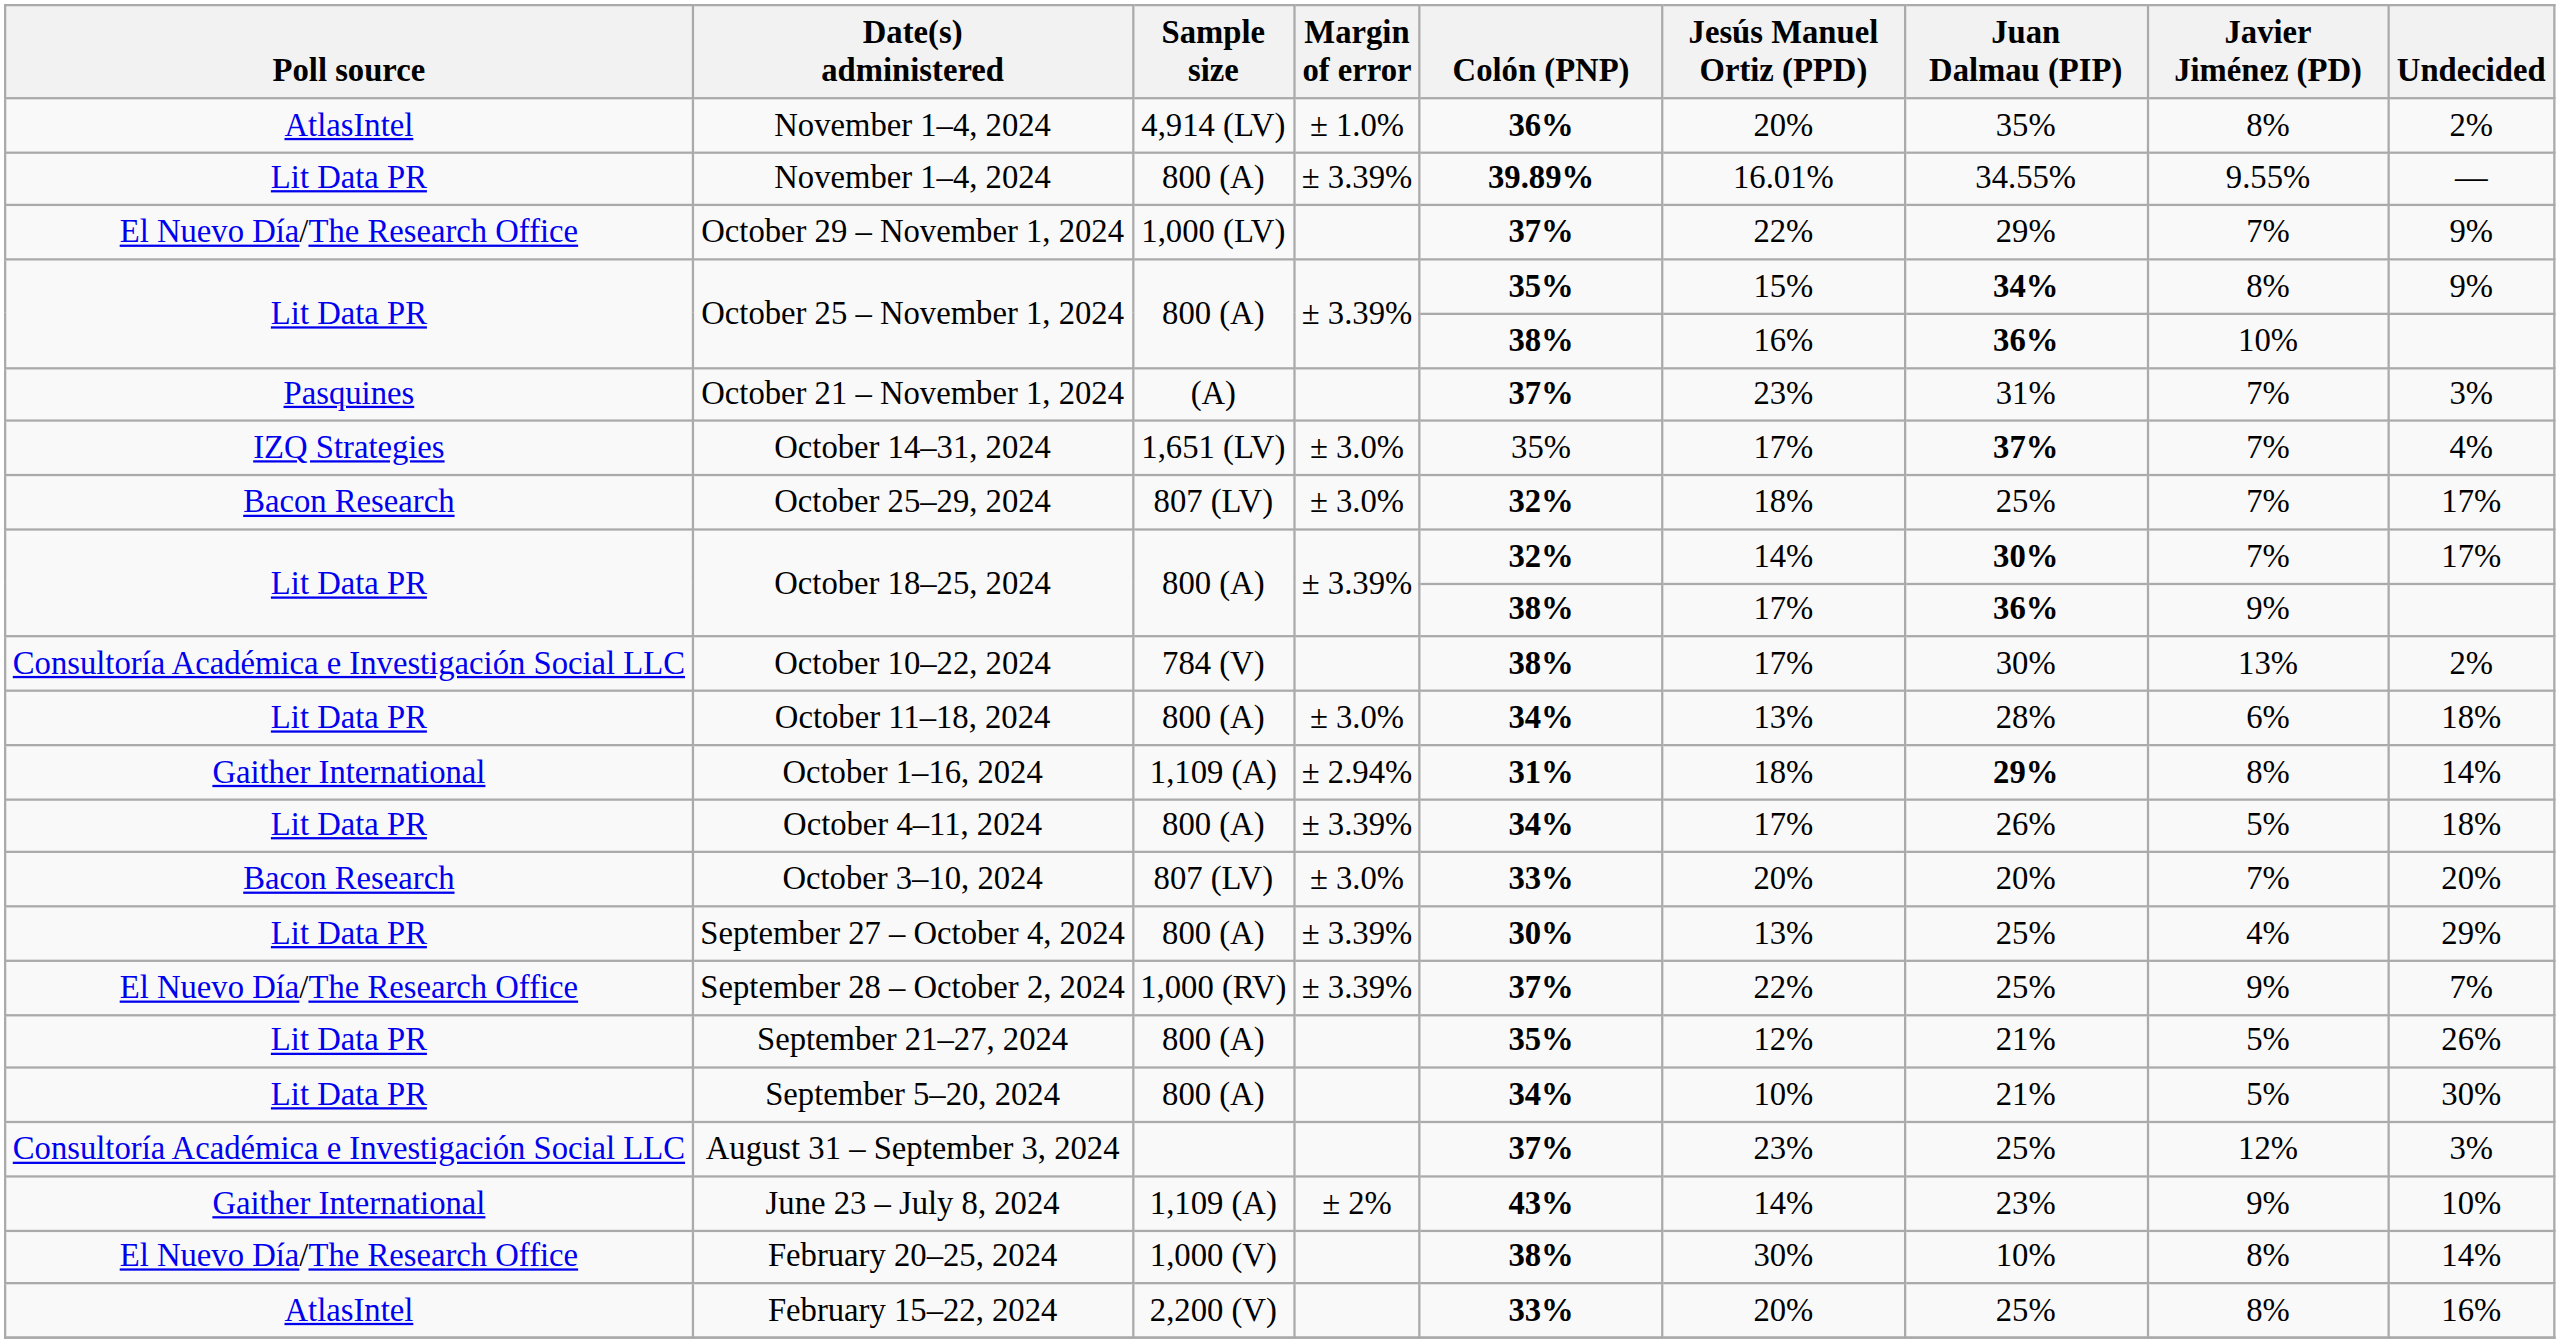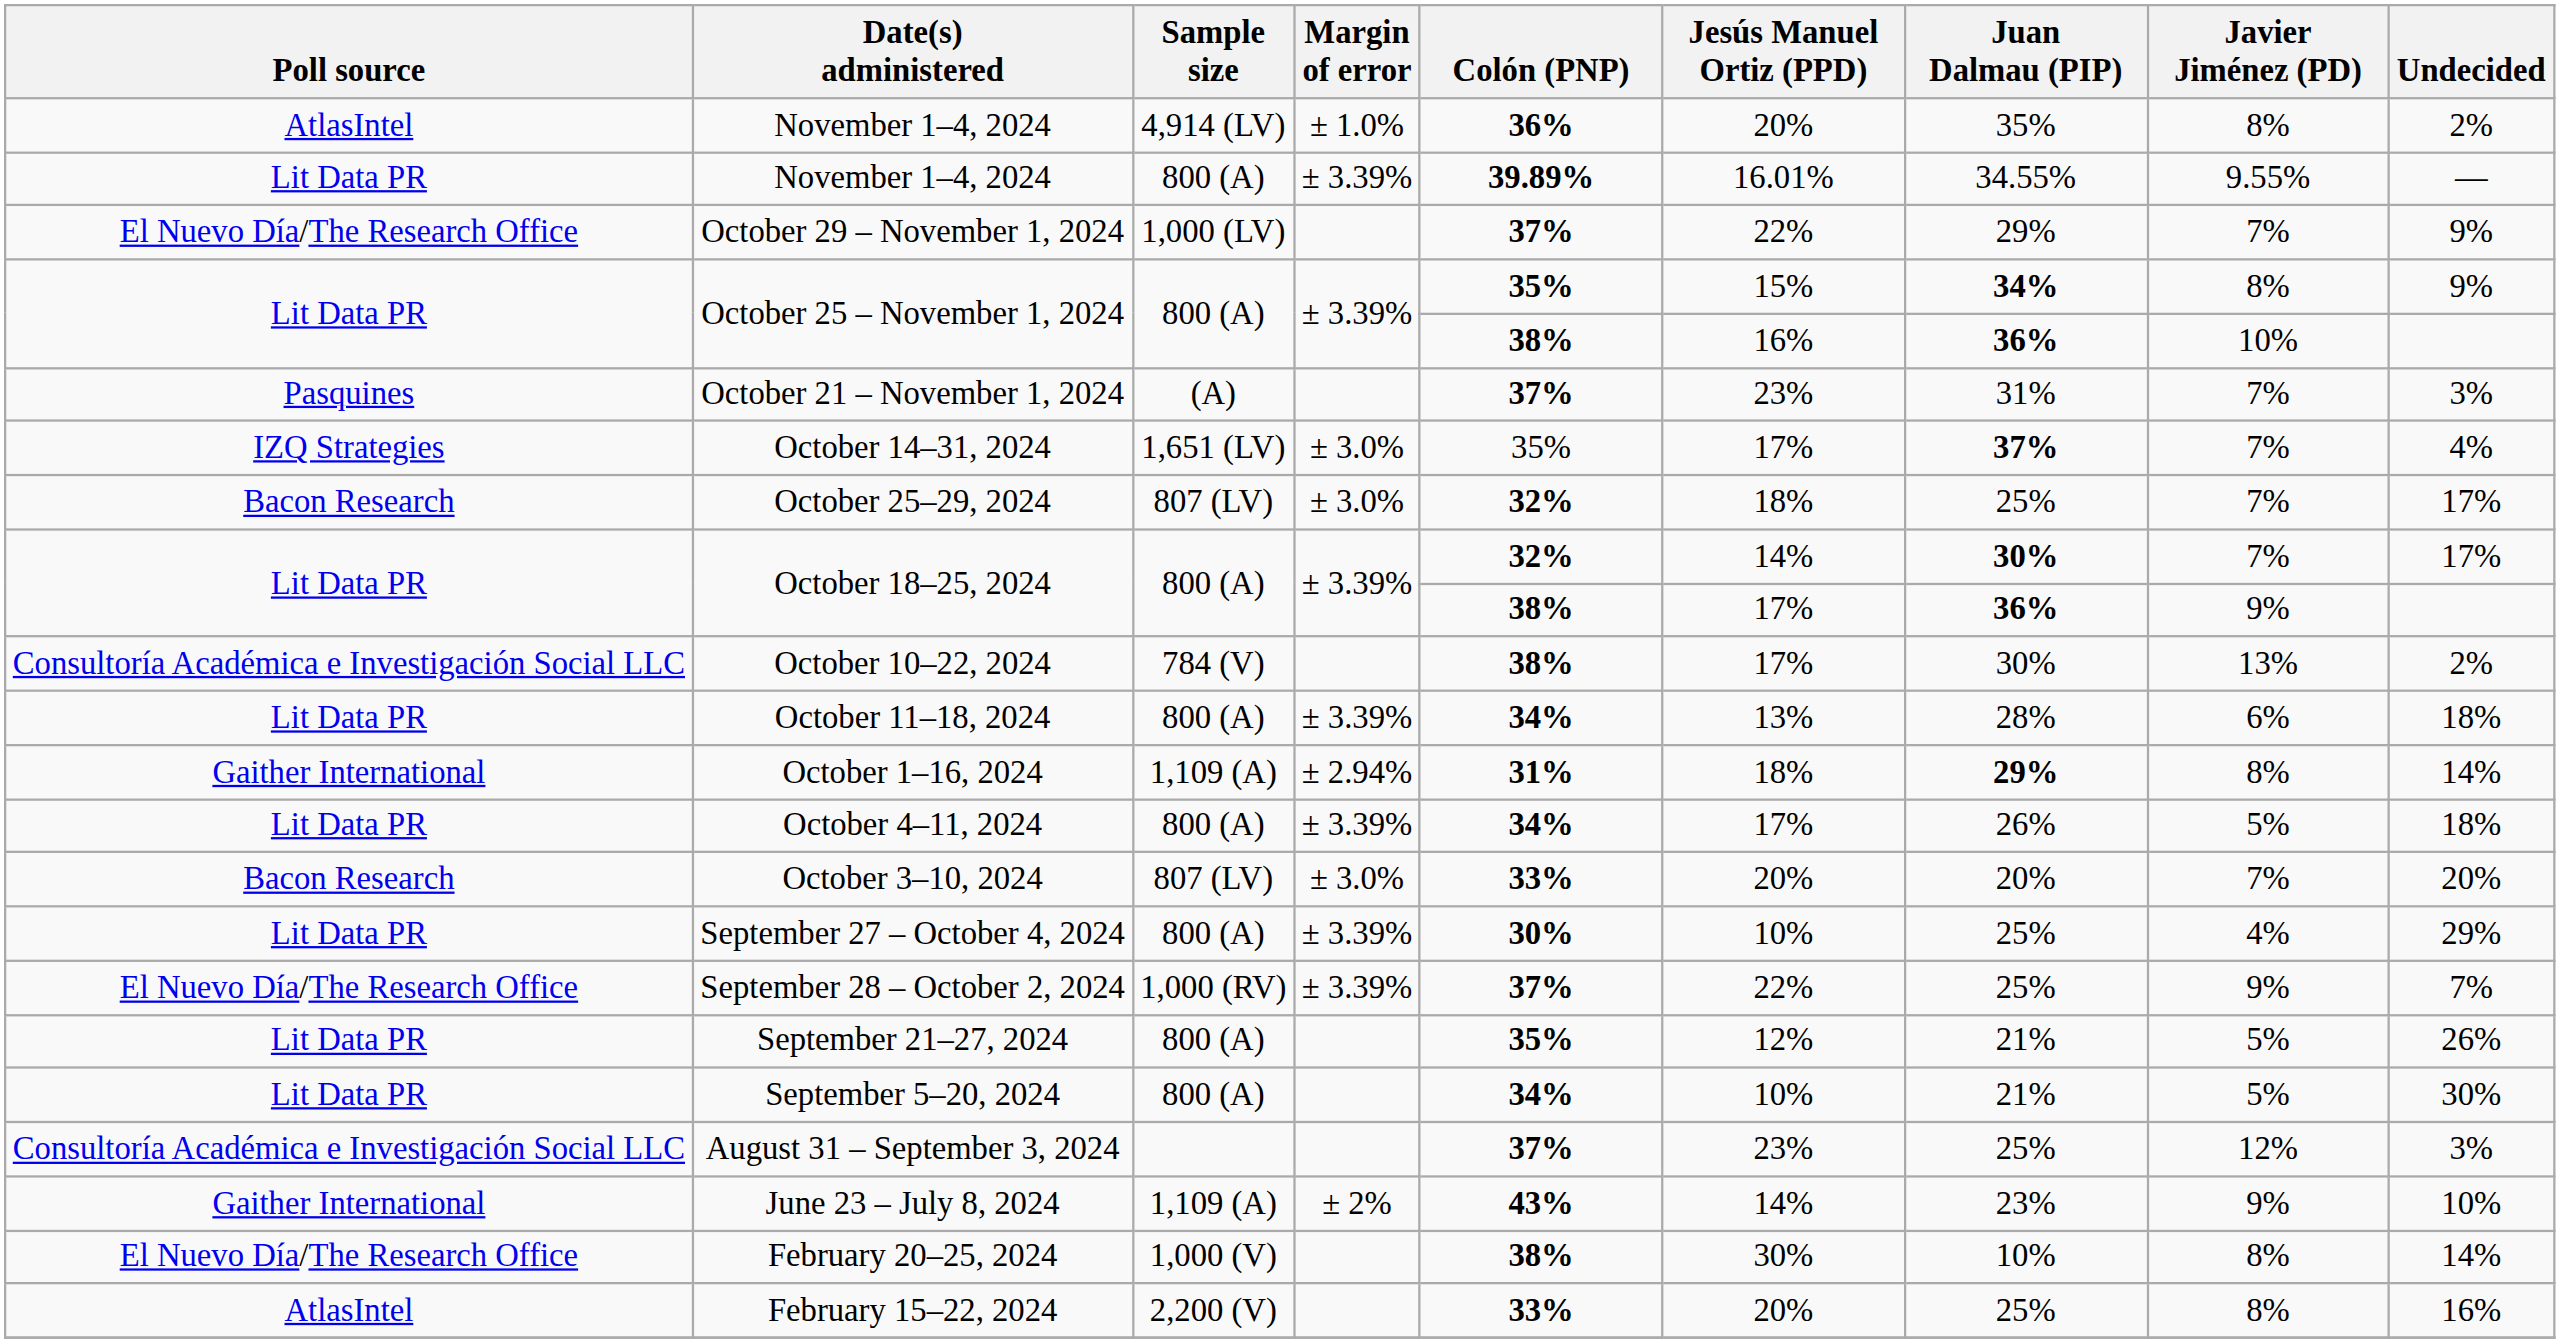October 11–18, 2024 | Margin of error: ± 3.0% -> ± 3.39%
September 27 – October 4, 2024 | Jesús Manuel Ortiz (PPD): 13% -> 10%
